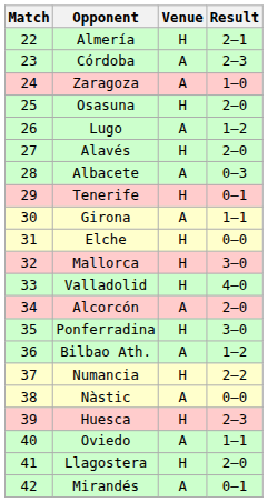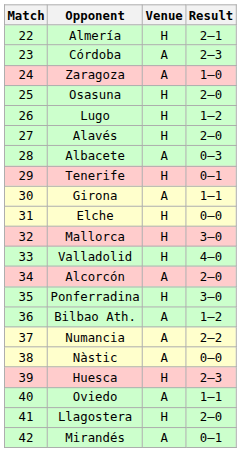Lugo | Venue: A -> H
Numancia | Venue: H -> A
